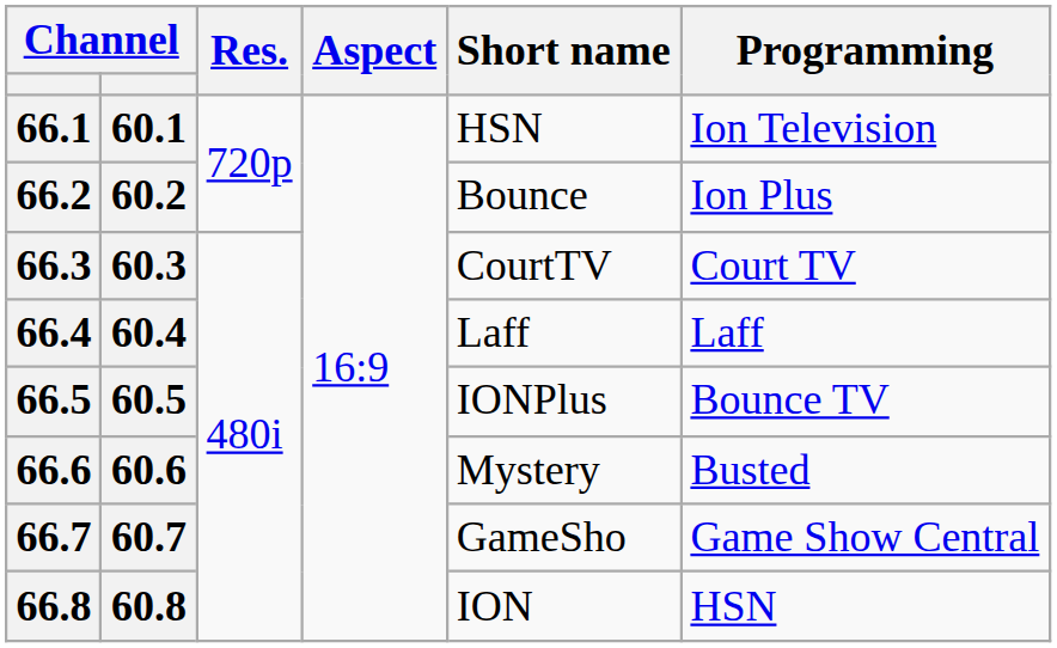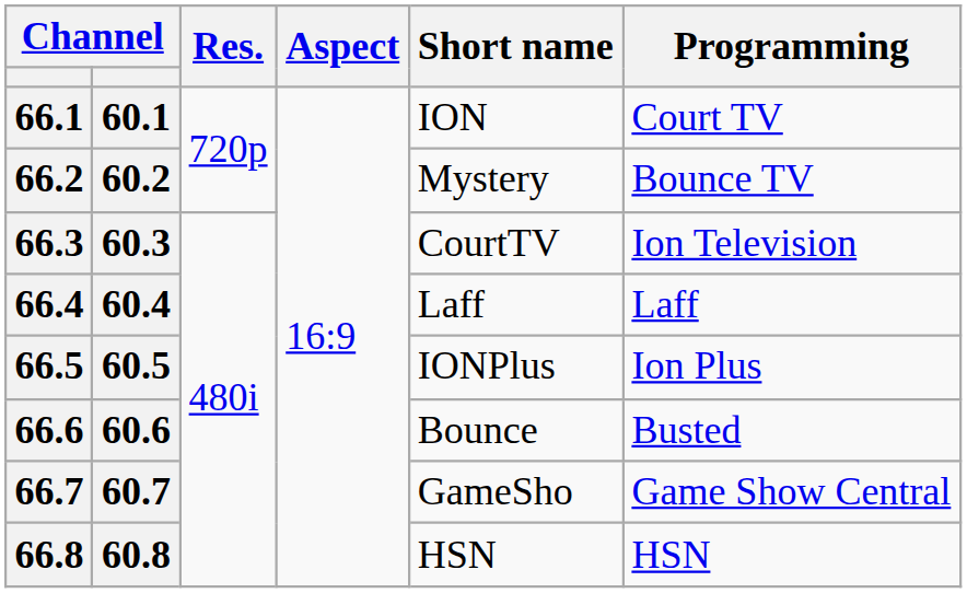66.1 | Short name: HSN -> ION
66.1 | Programming: Ion Television -> Court TV
66.2 | Short name: Bounce -> Mystery
66.2 | Programming: Ion Plus -> Bounce TV
66.3 | Programming: Court TV -> Ion Television
66.5 | Programming: Bounce TV -> Ion Plus
66.6 | Short name: Mystery -> Bounce
66.8 | Short name: ION -> HSN
